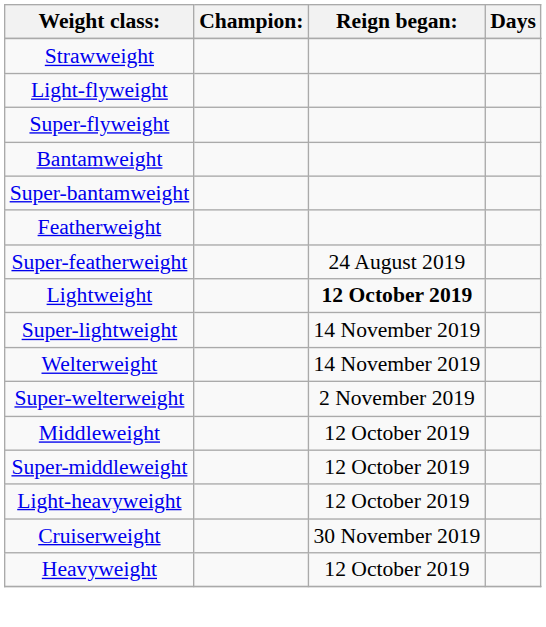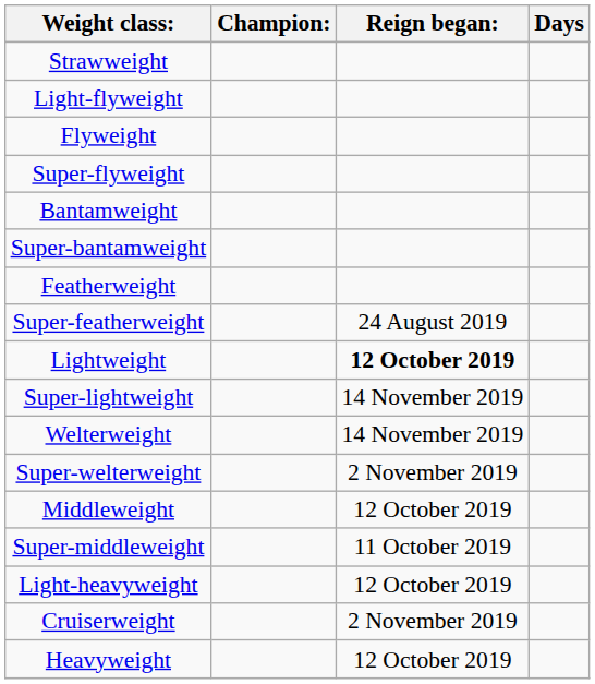+ row: Flyweight
Super-middleweight | Reign began:: 12 October 2019 -> 11 October 2019
Cruiserweight | Reign began:: 30 November 2019 -> 2 November 2019
